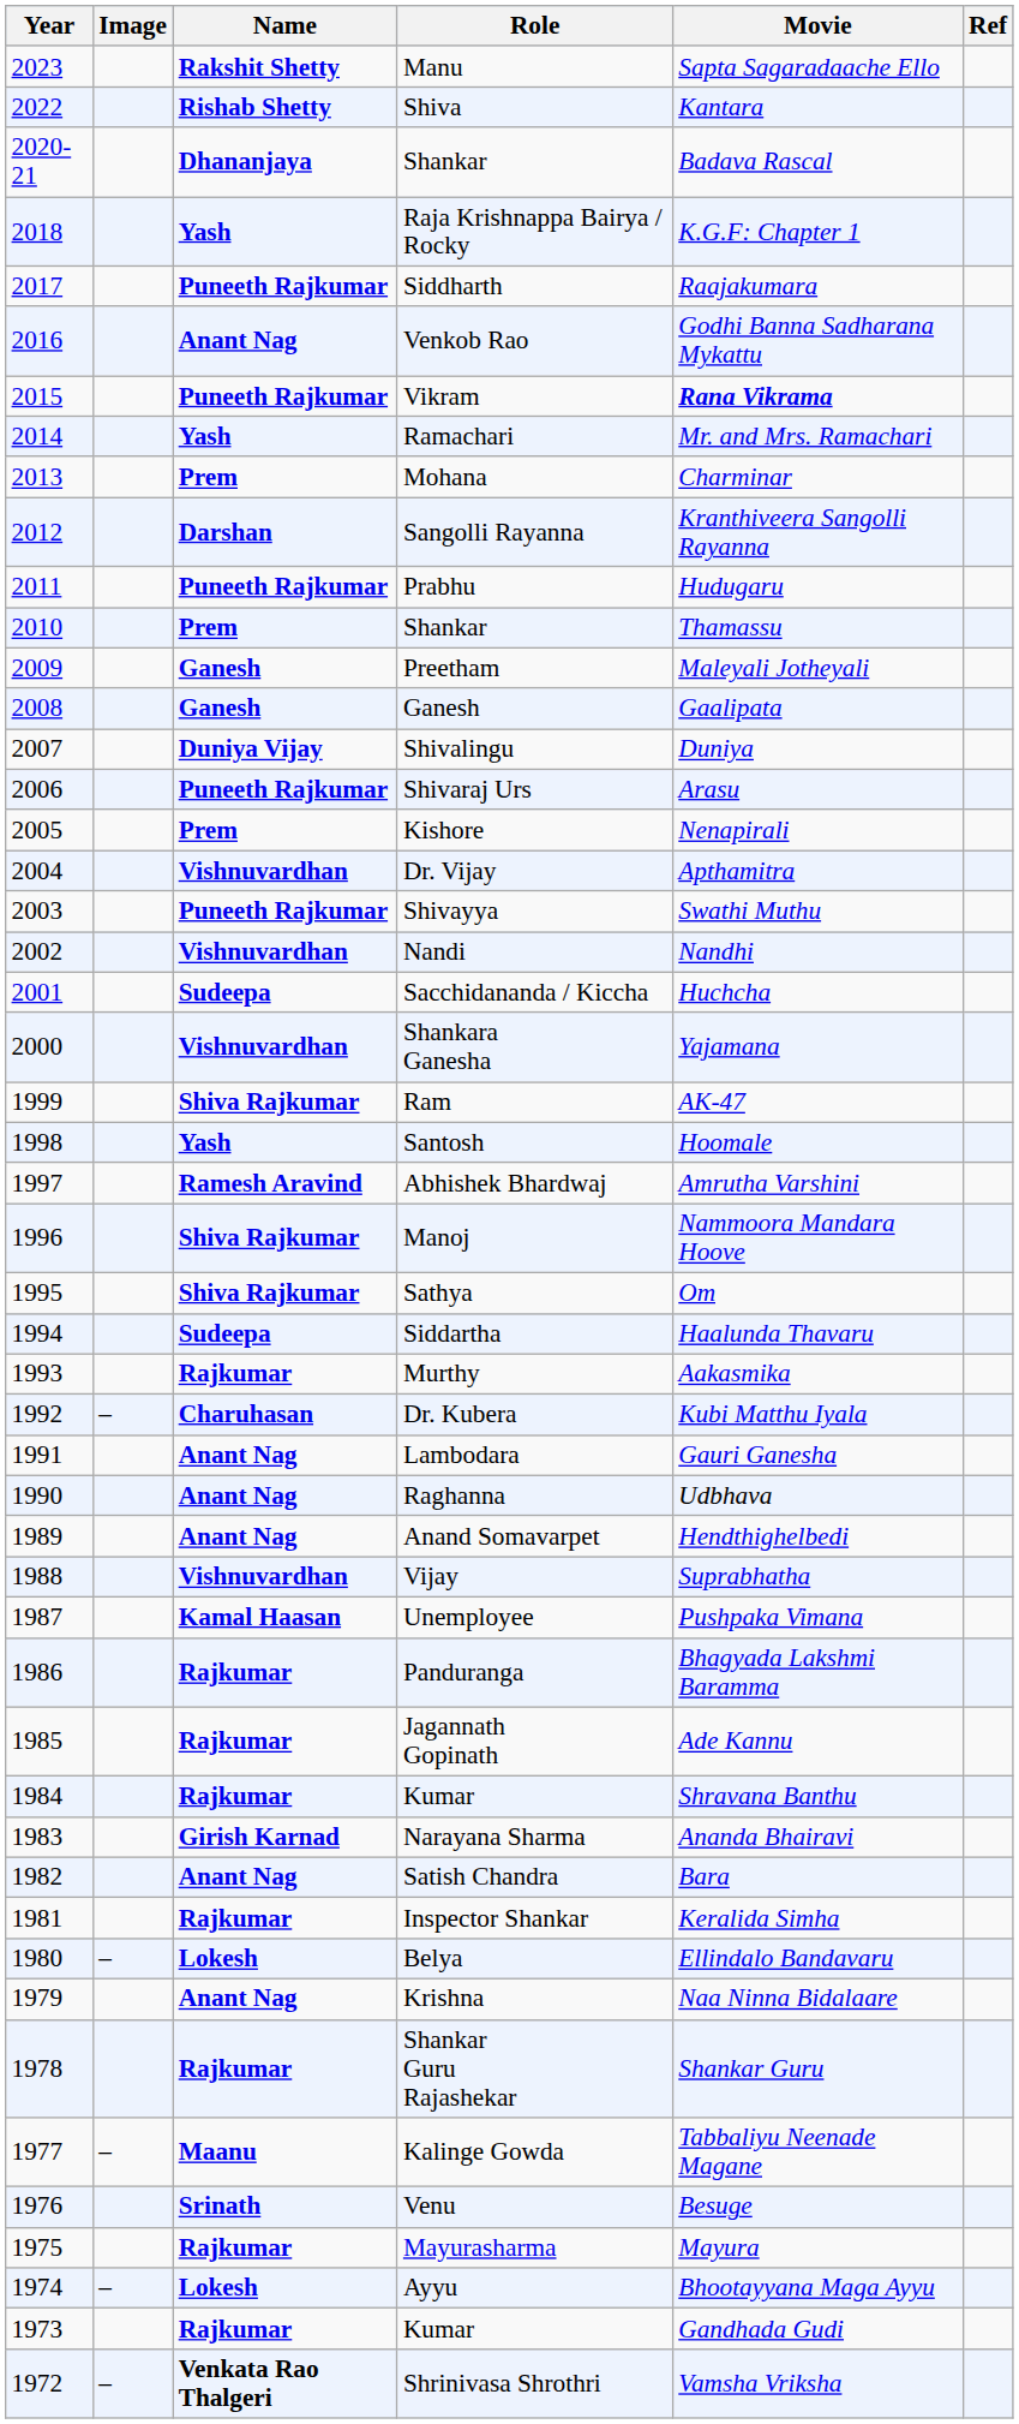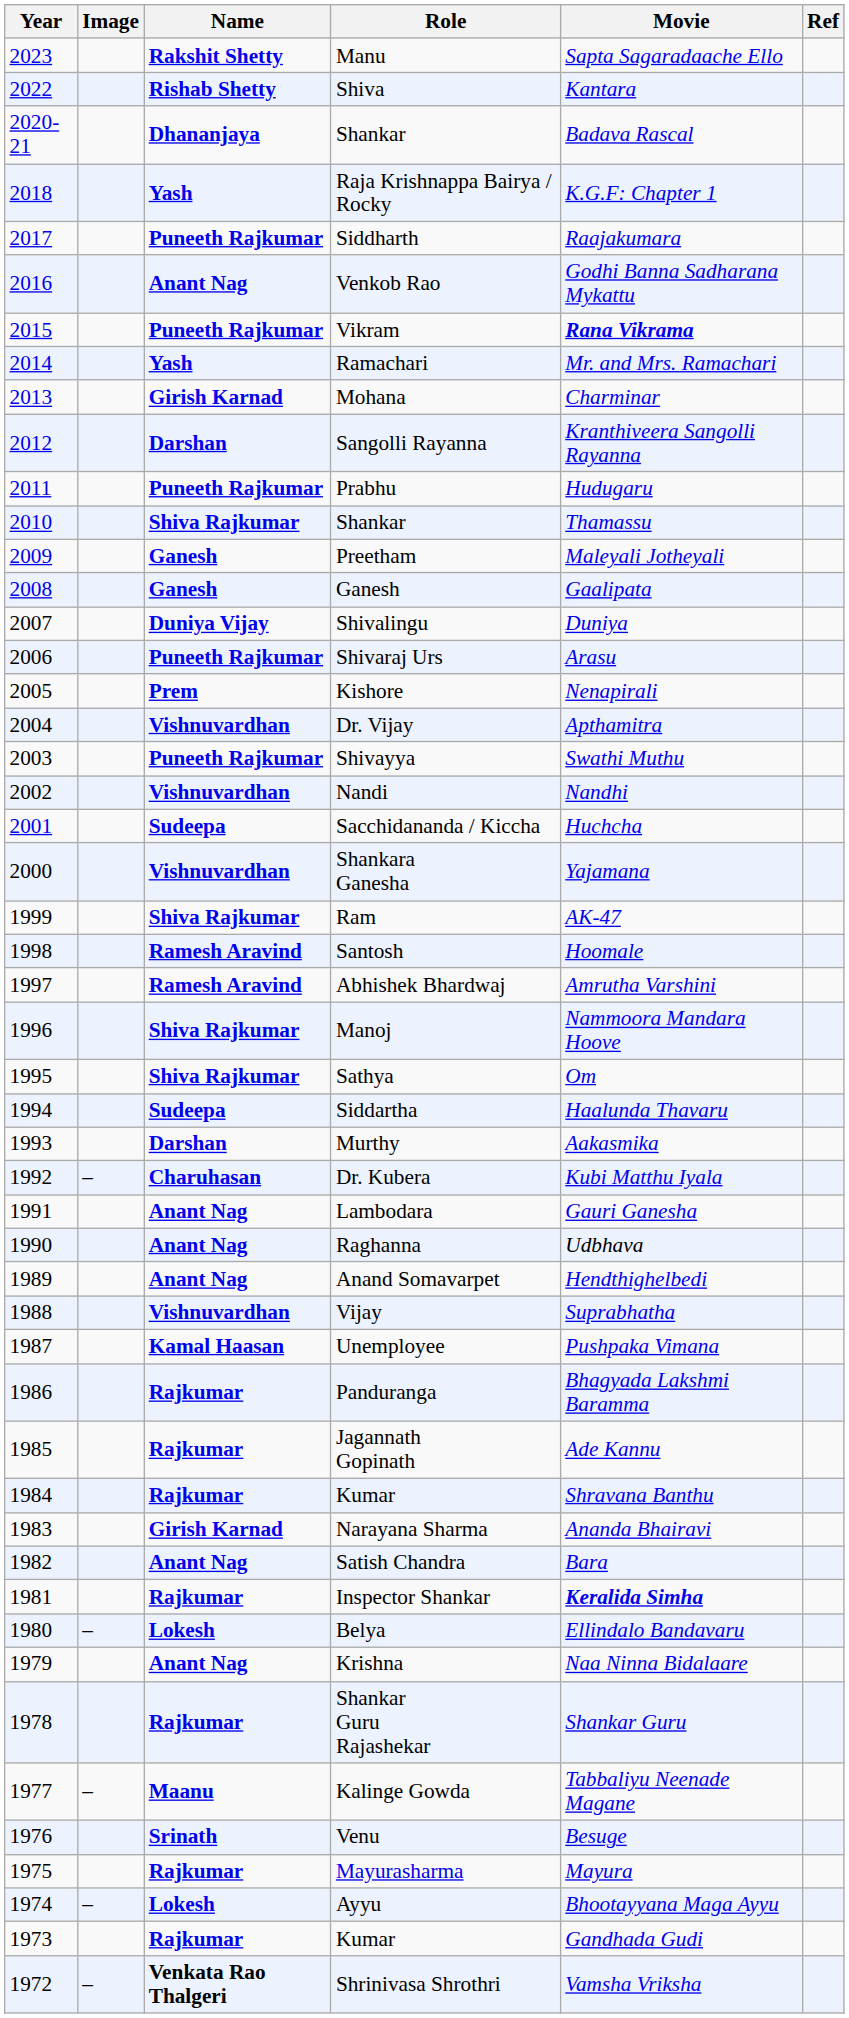Mohana | Name: Prem -> Girish Karnad
2010 / Shankar | Name: Prem -> Shiva Rajkumar
Santosh | Name: Yash -> Ramesh Aravind
Murthy | Name: Rajkumar -> Darshan
Inspector Shankar | Movie: normal -> bold
